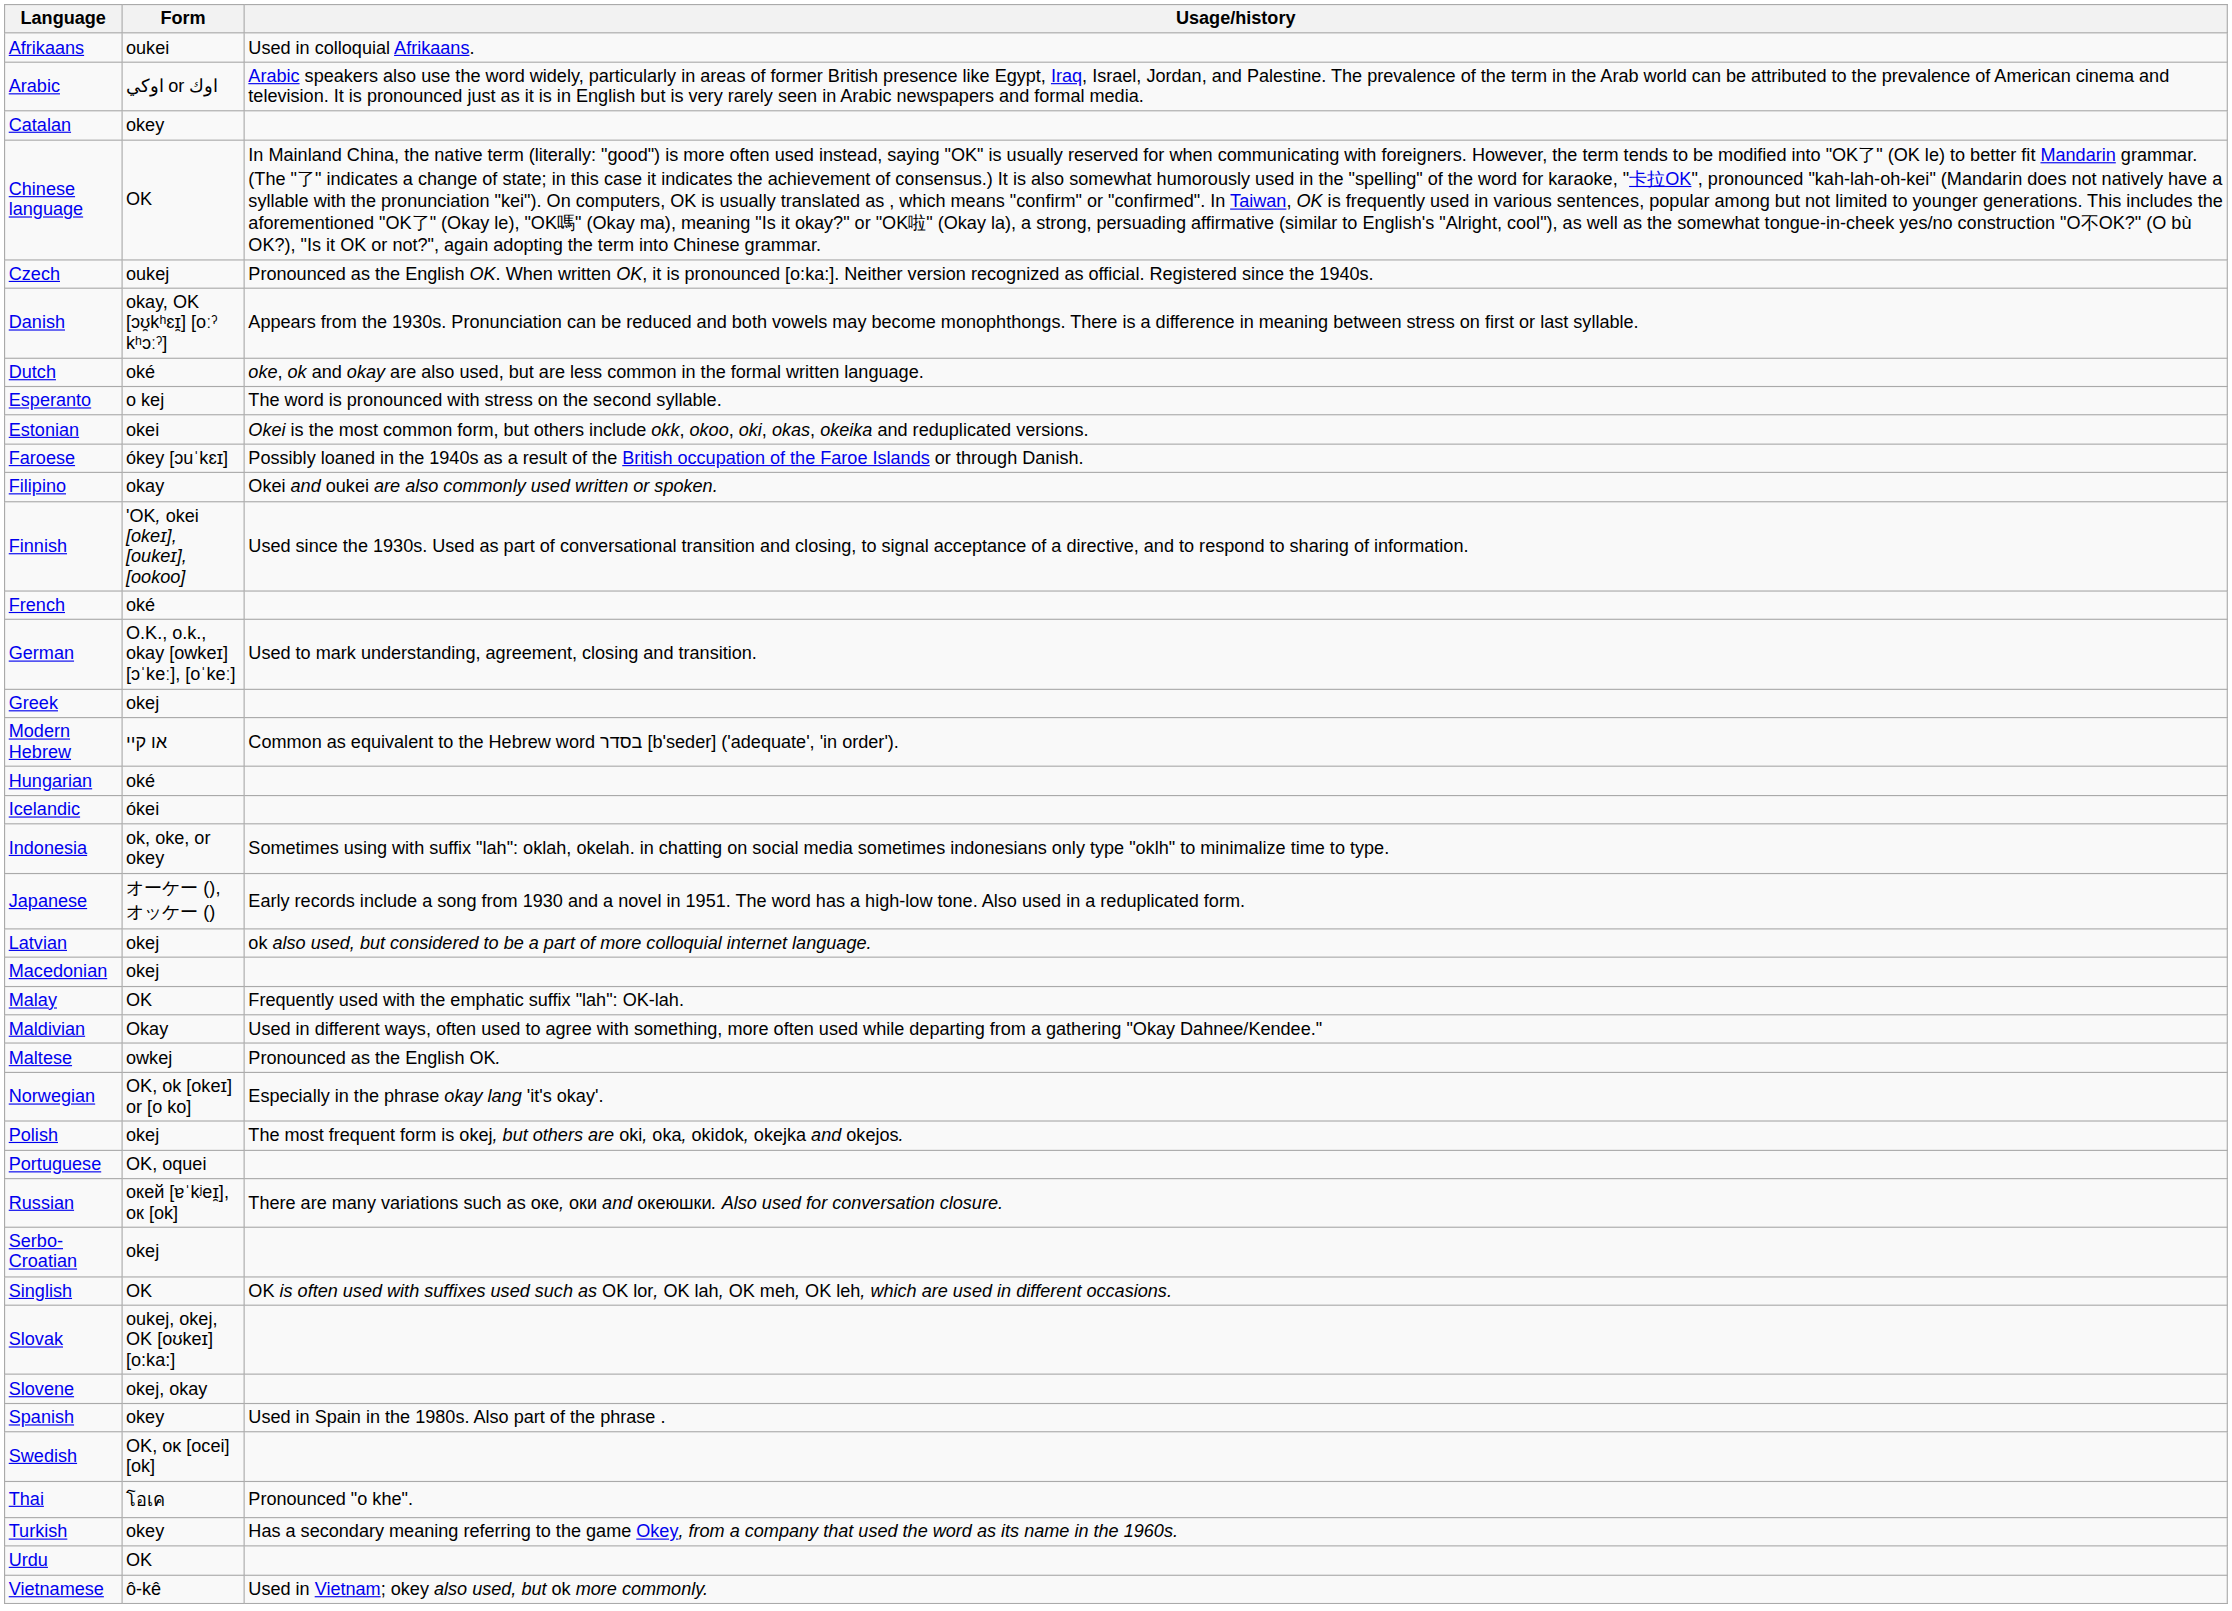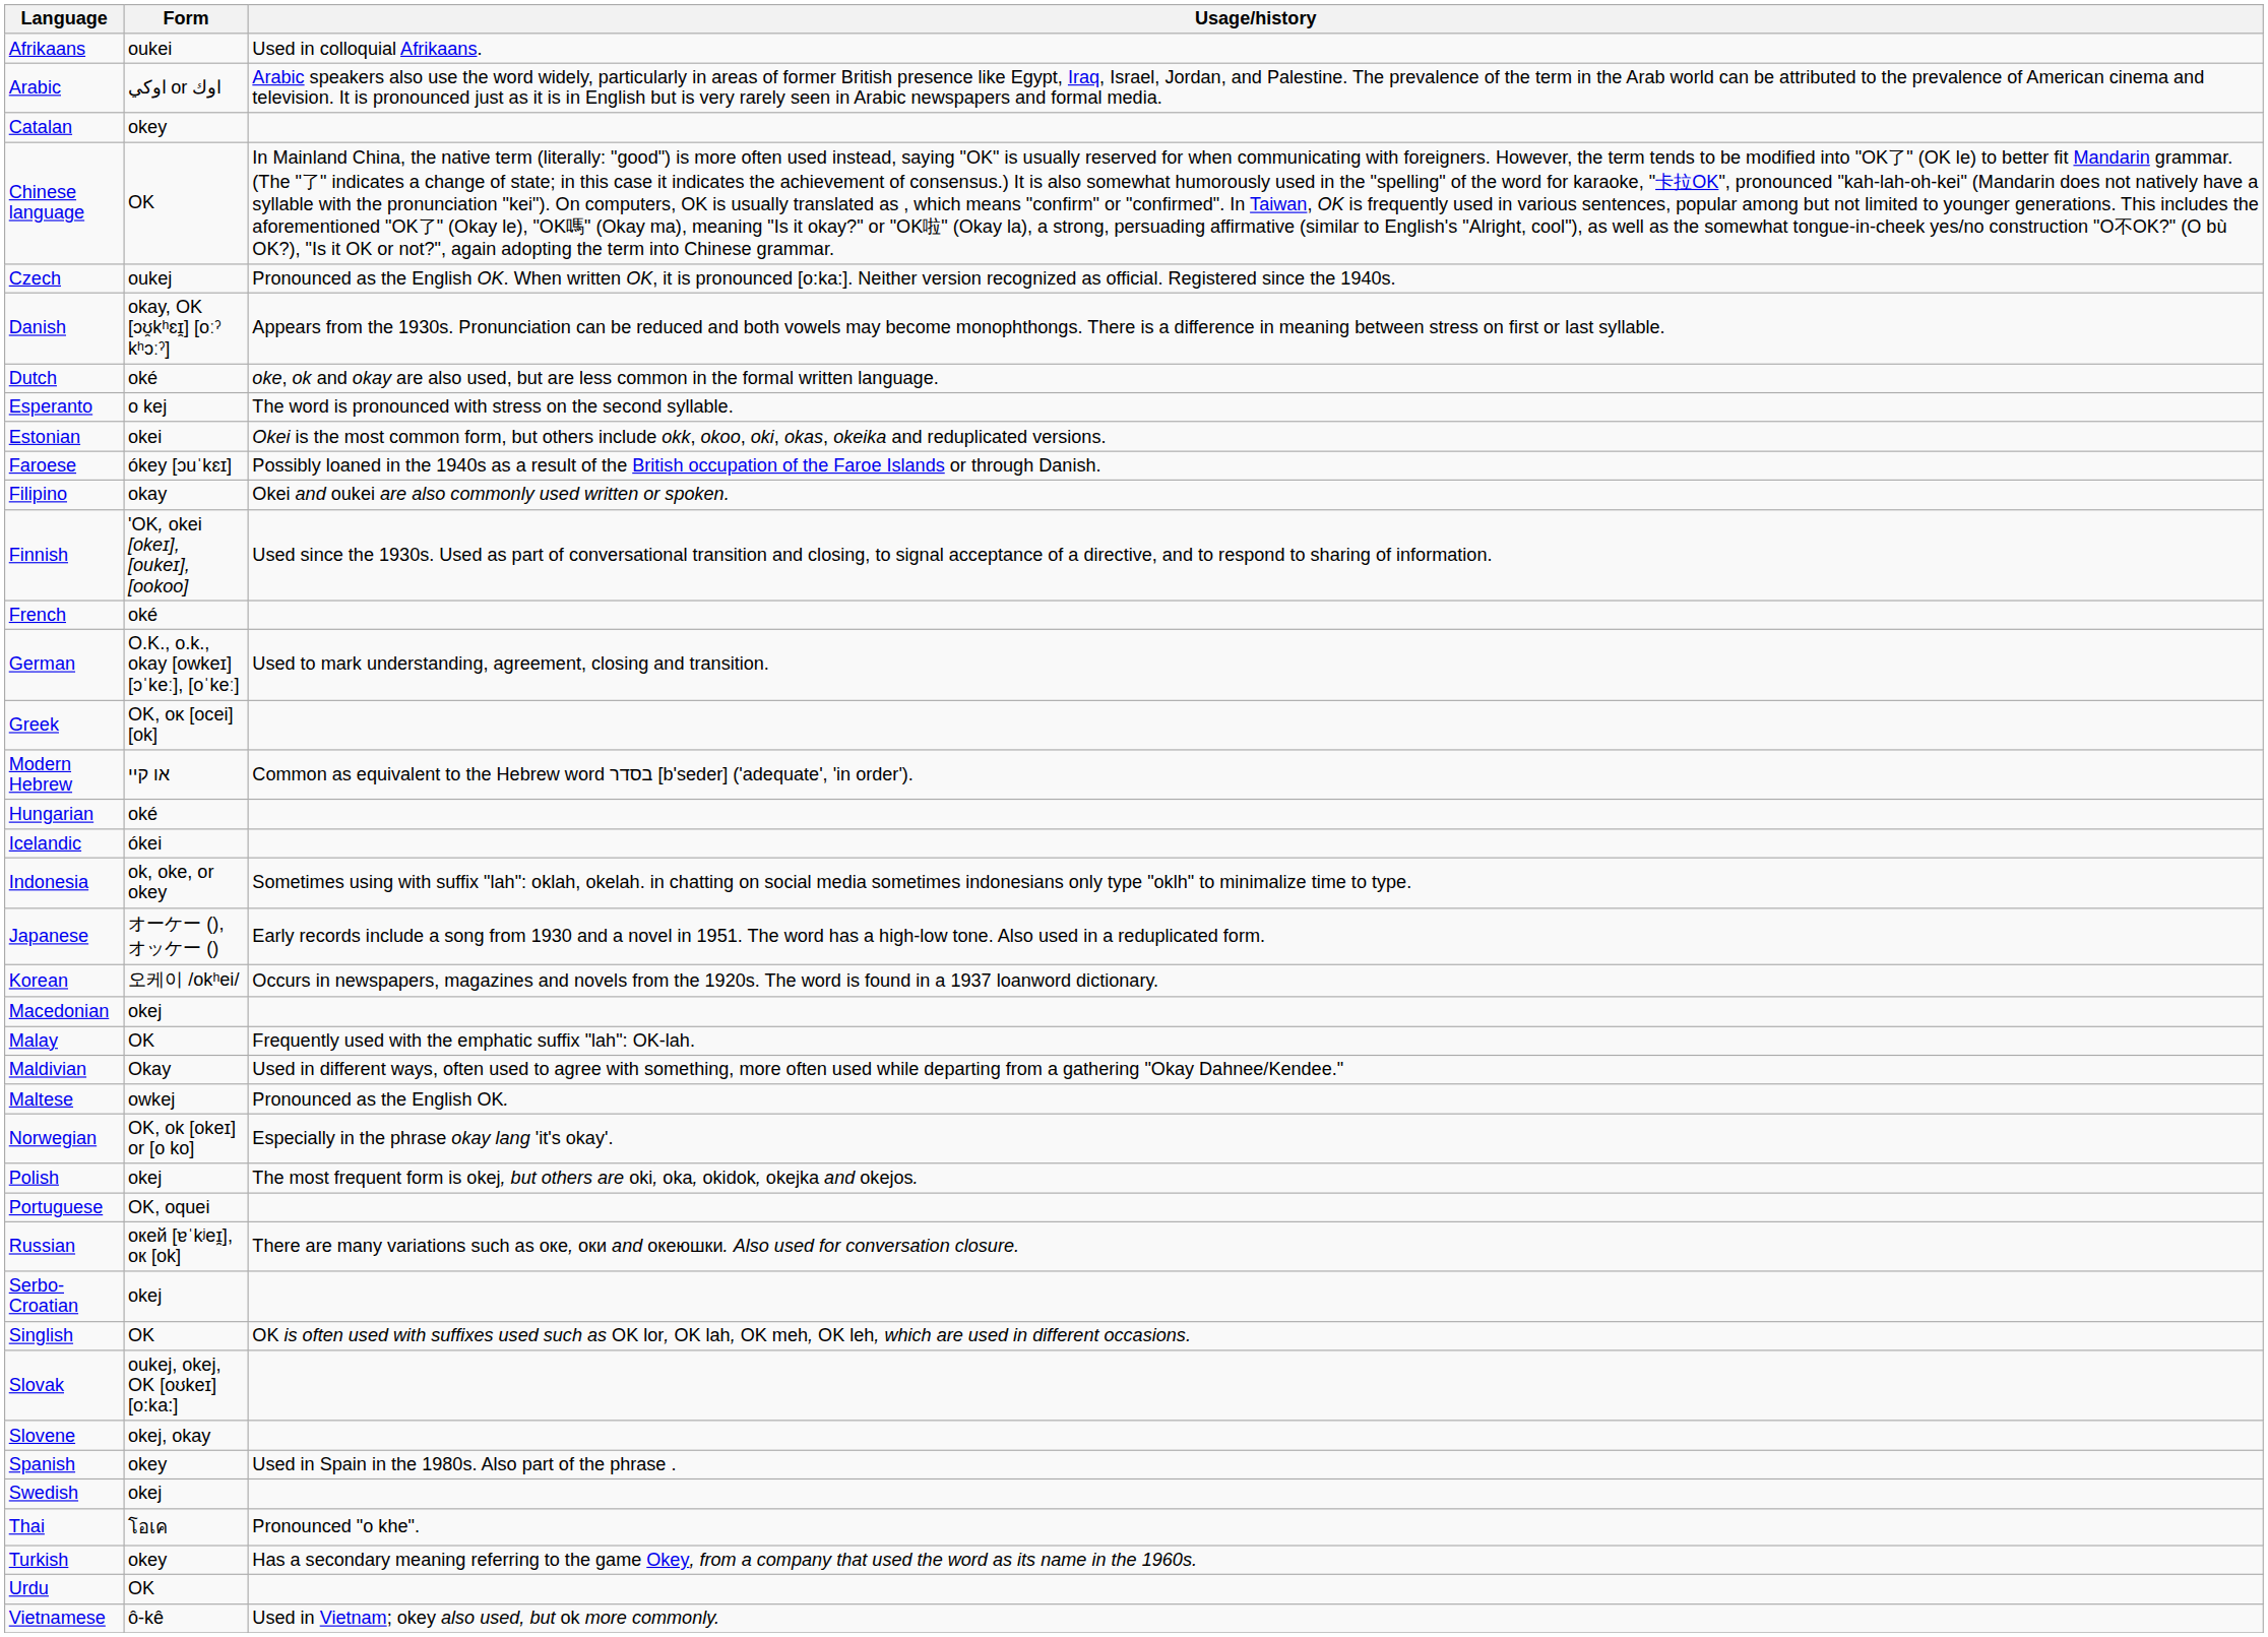Greek | Form: okej -> OK, οκ [ocei] [ok]
+ row: Korean | 오케이 /okʰei/ | Occurs in newspapers, magazines and novels from the 1920s. The word is found in a 1937 loanword dictionary.
- row: Latvian | okej | ok also used, but considered to be a part of more colloquial internet language.
Swedish | Form: OK, οκ [ocei] [ok] -> okej
